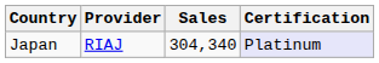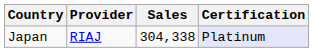Japan | Sales: 304,340 -> 304,338
